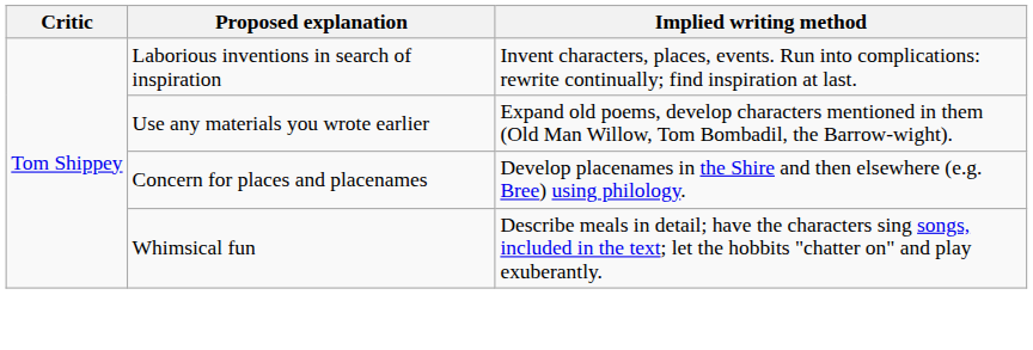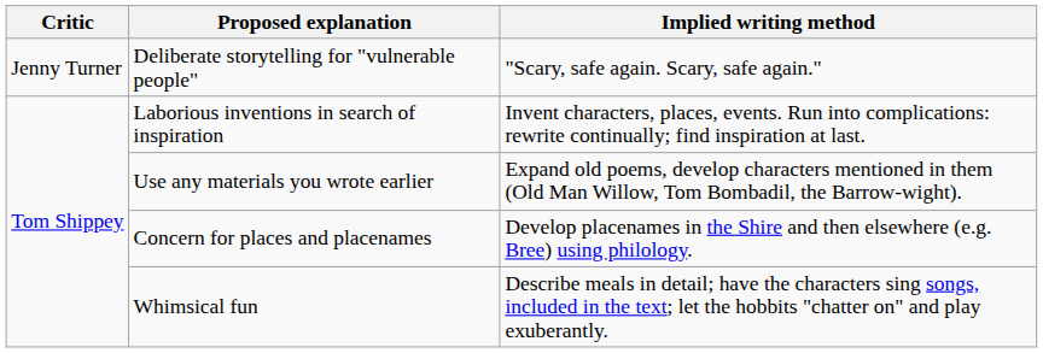+ row: Jenny Turner | Deliberate storytelling for "vulnerable people" | "Scary, safe again. Scary, safe again."
